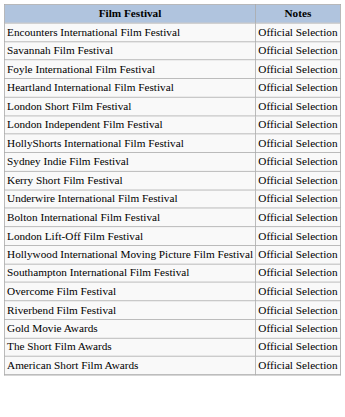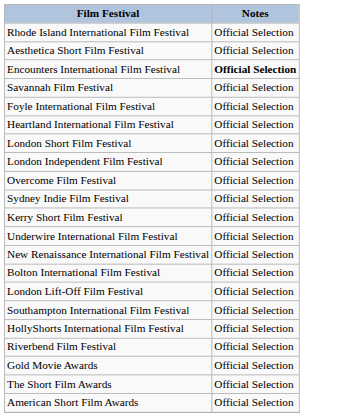+ row: Rhode Island International Film Festival | Official Selection
+ row: Aesthetica Short Film Festival | Official Selection
Encounters International Film Festival | Notes: normal -> bold
rows swapped: HollyShorts International Film Festival <-> Overcome Film Festival
+ row: New Renaissance International Film Festival | Official Selection
- row: Hollywood International Moving Picture Film Festival | Official Selection
